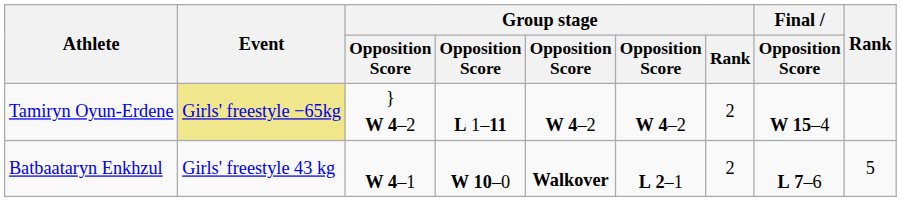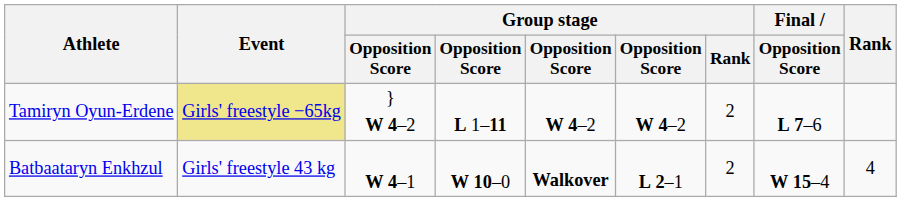Tamiryn Oyun-Erdene | Final / Opposition Score: W 15–4 -> L 7–6
Batbaataryn Enkhzul | Final / Opposition Score: L 7–6 -> W 15–4
Batbaataryn Enkhzul | Rank: 5 -> 4
